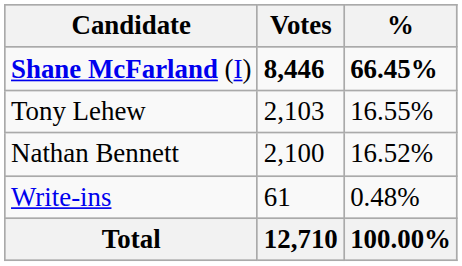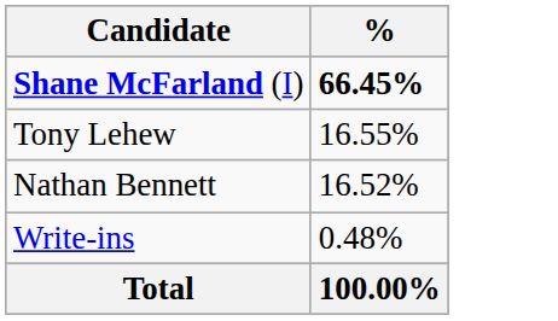- column: Votes | 8,446 | 2,103 | 2,100 | 61 | 12,710
